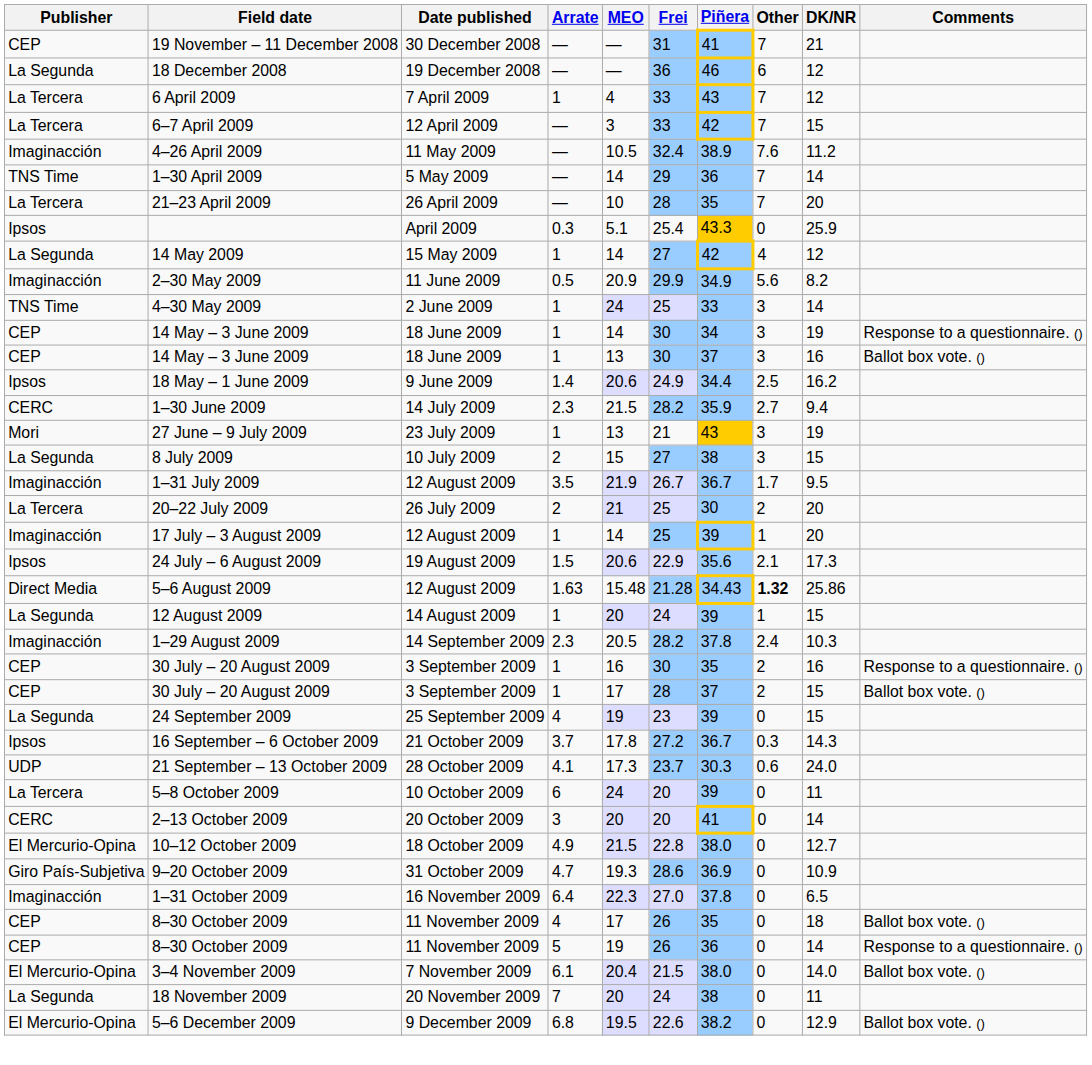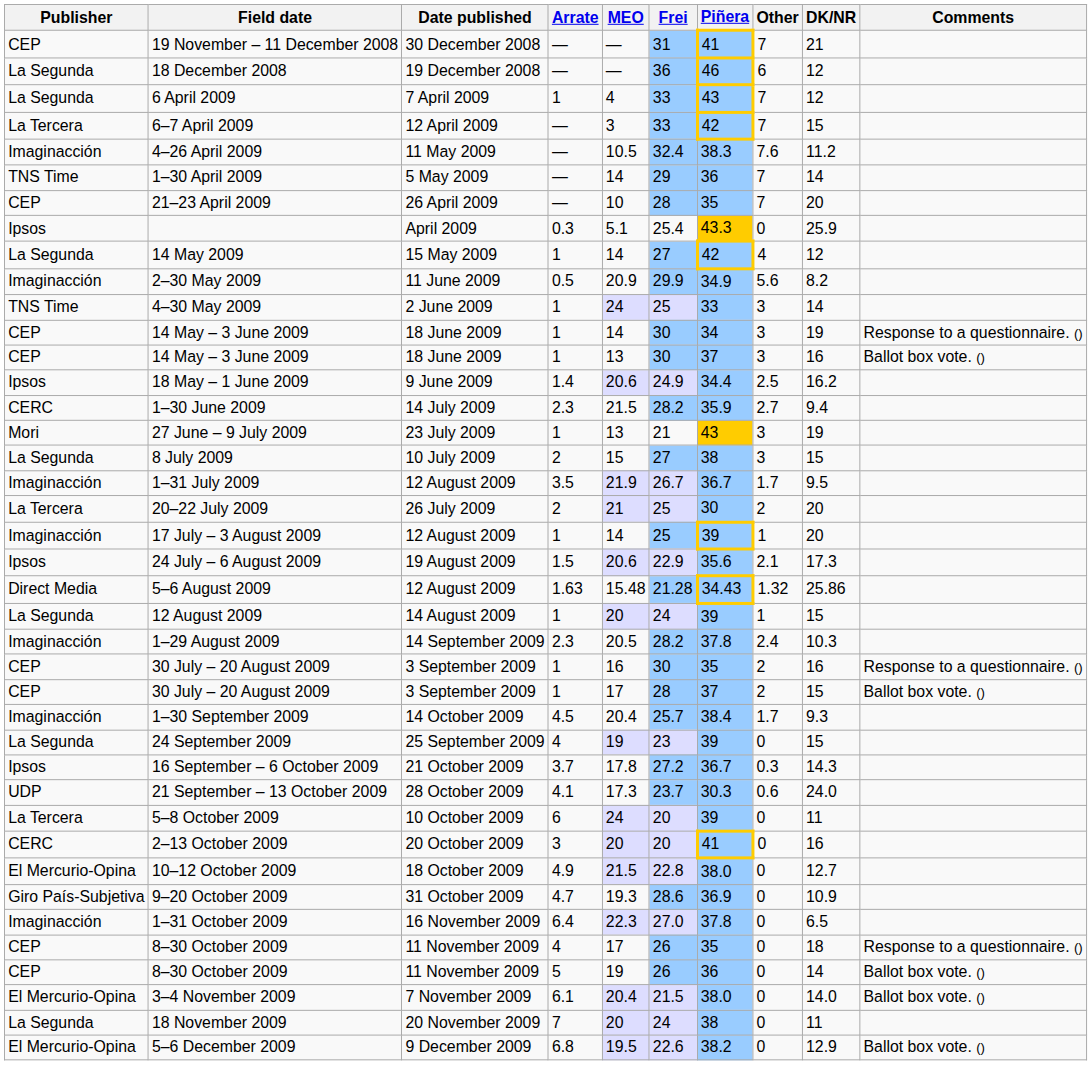6 April 2009 | Publisher: La Tercera -> La Segunda
4–26 April 2009 | Piñera: 38.9 -> 38.3
21–23 April 2009 | Publisher: La Tercera -> CEP
5–6 August 2009 | Other: bold -> normal
+ row: Imaginacción | 1–30 September 2009 | 14 October 2009 | 4.5 | 20.4 | 25.7 | 38.4 | 1.7 | 9.3
2–13 October 2009 | DK/NR: 14 -> 16
8–30 October 2009 / 4 | Comments: Ballot box vote. () -> Response to a questionnaire. ()
8–30 October 2009 / 5 | Comments: Response to a questionnaire. () -> Ballot box vote. ()
